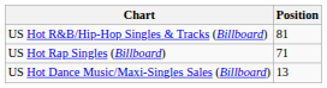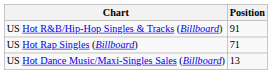US Hot R&B/Hip-Hop Singles & Tracks (Billboard) | Position: 81 -> 91
